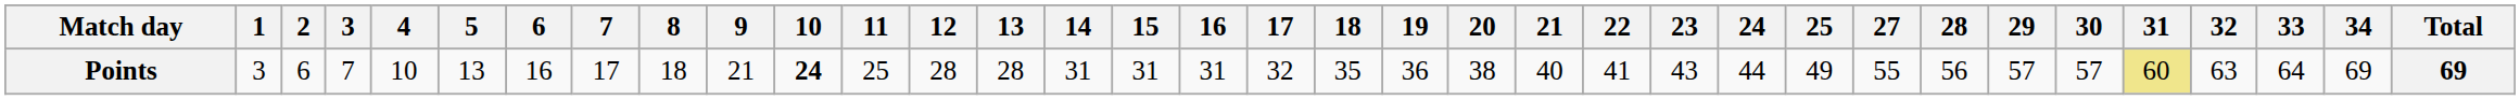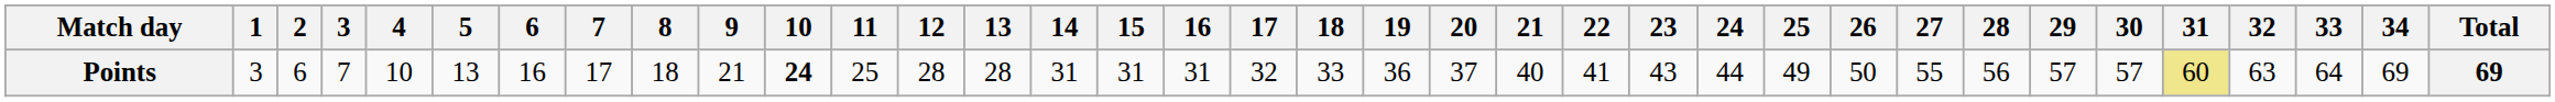+ column: 26 | 50
Points | 18: 35 -> 33
Points | 20: 38 -> 37
